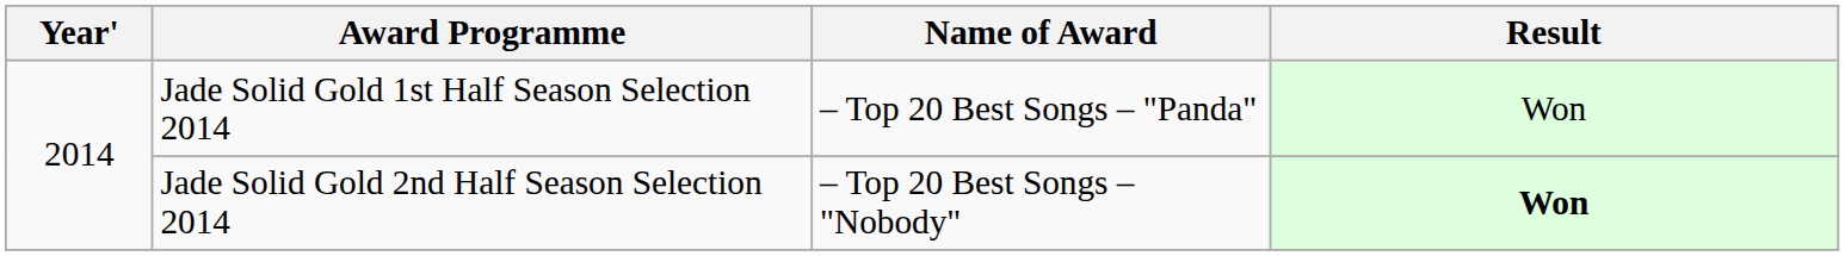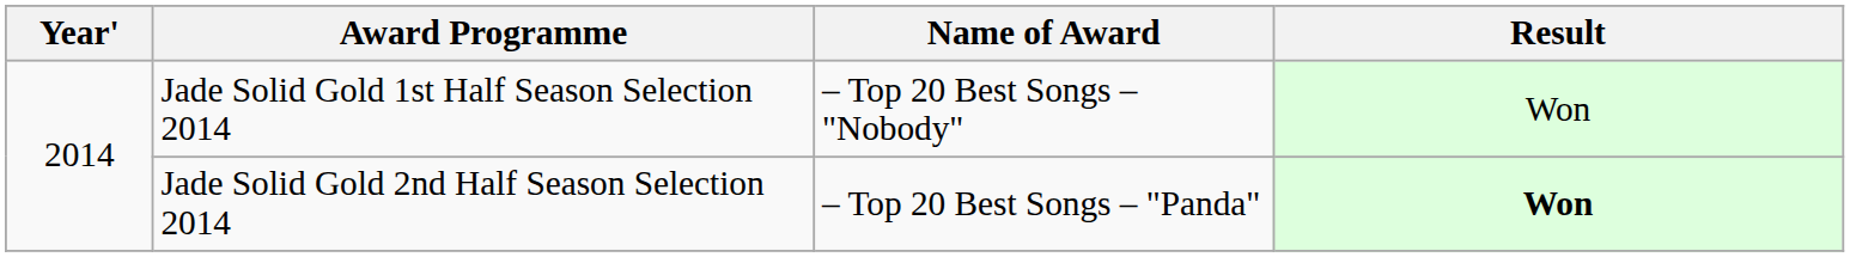Jade Solid Gold 1st Half Season Selection 2014 | Name of Award: – Top 20 Best Songs – "Panda" -> – Top 20 Best Songs – "Nobody"
Jade Solid Gold 2nd Half Season Selection 2014 | Name of Award: – Top 20 Best Songs – "Nobody" -> – Top 20 Best Songs – "Panda"
